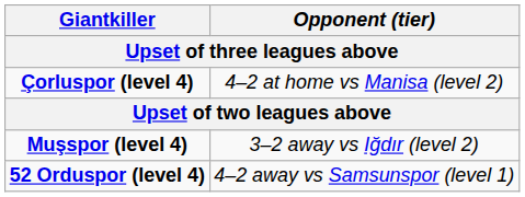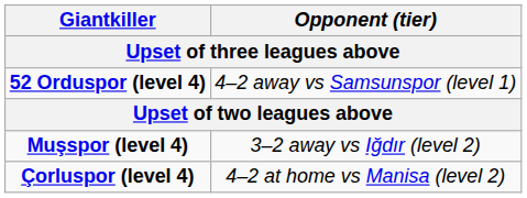rows swapped: 52 Orduspor (level 4) <-> Çorluspor (level 4)
